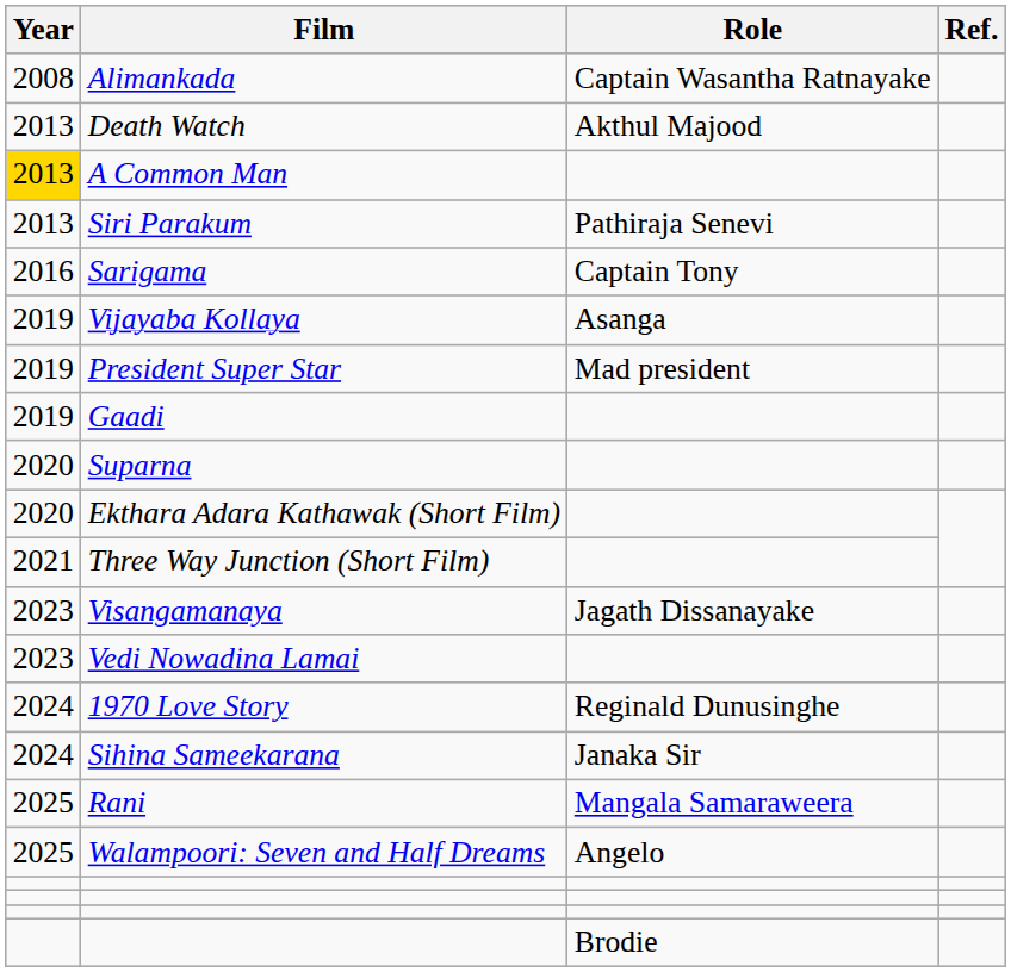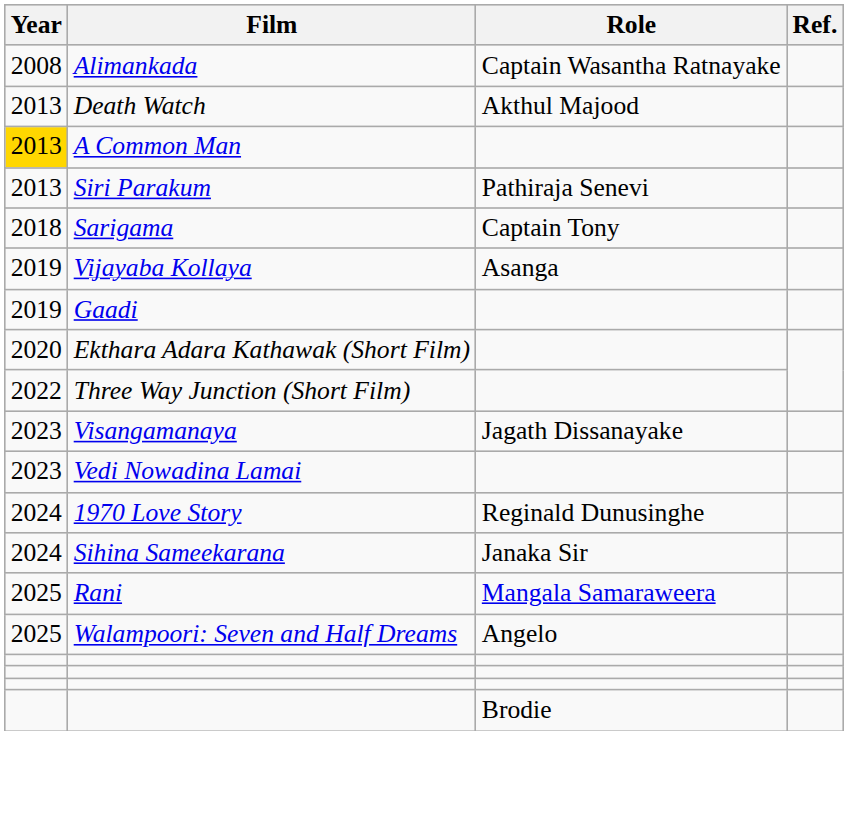Sarigama | Year: 2016 -> 2018
- row: 2019 | President Super Star | Mad president
- row: 2020 | Suparna
Three Way Junction (Short Film) | Year: 2021 -> 2022
